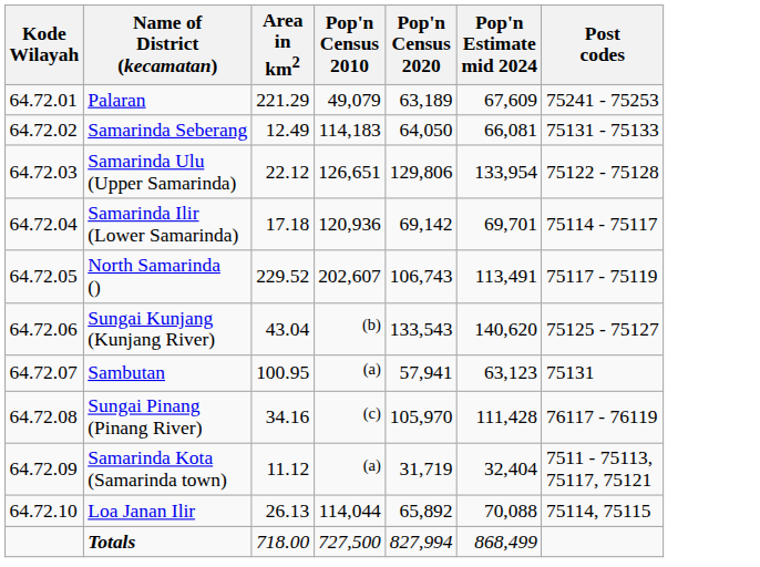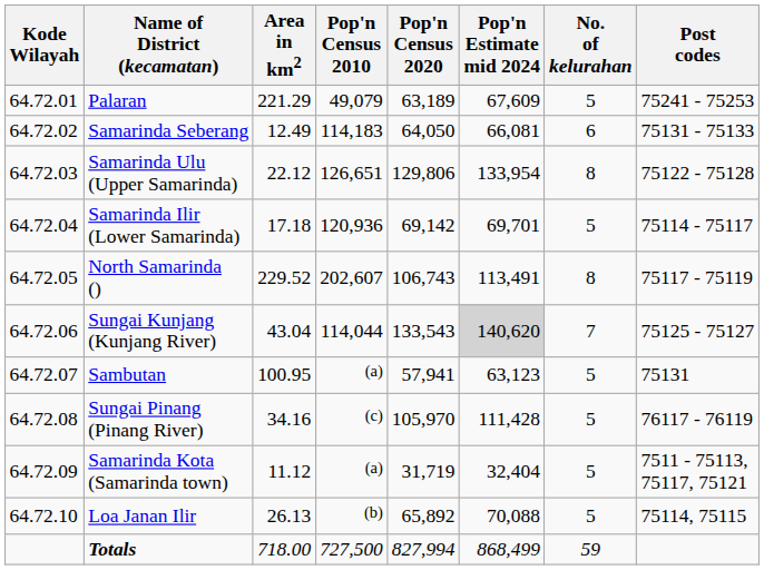+ column: No. of kelurahan | 5 | 6 | 8 | 5 | 8 | 7 | 5 | 5 | 5 | 5 | 59
Sungai Kunjang (Kunjang River) | Pop'n Census 2010: (b) -> 114,044
Sungai Kunjang (Kunjang River) | Pop'n Estimate mid 2024: no background -> lightgrey background
Loa Janan Ilir | Pop'n Census 2010: 114,044 -> (b)
